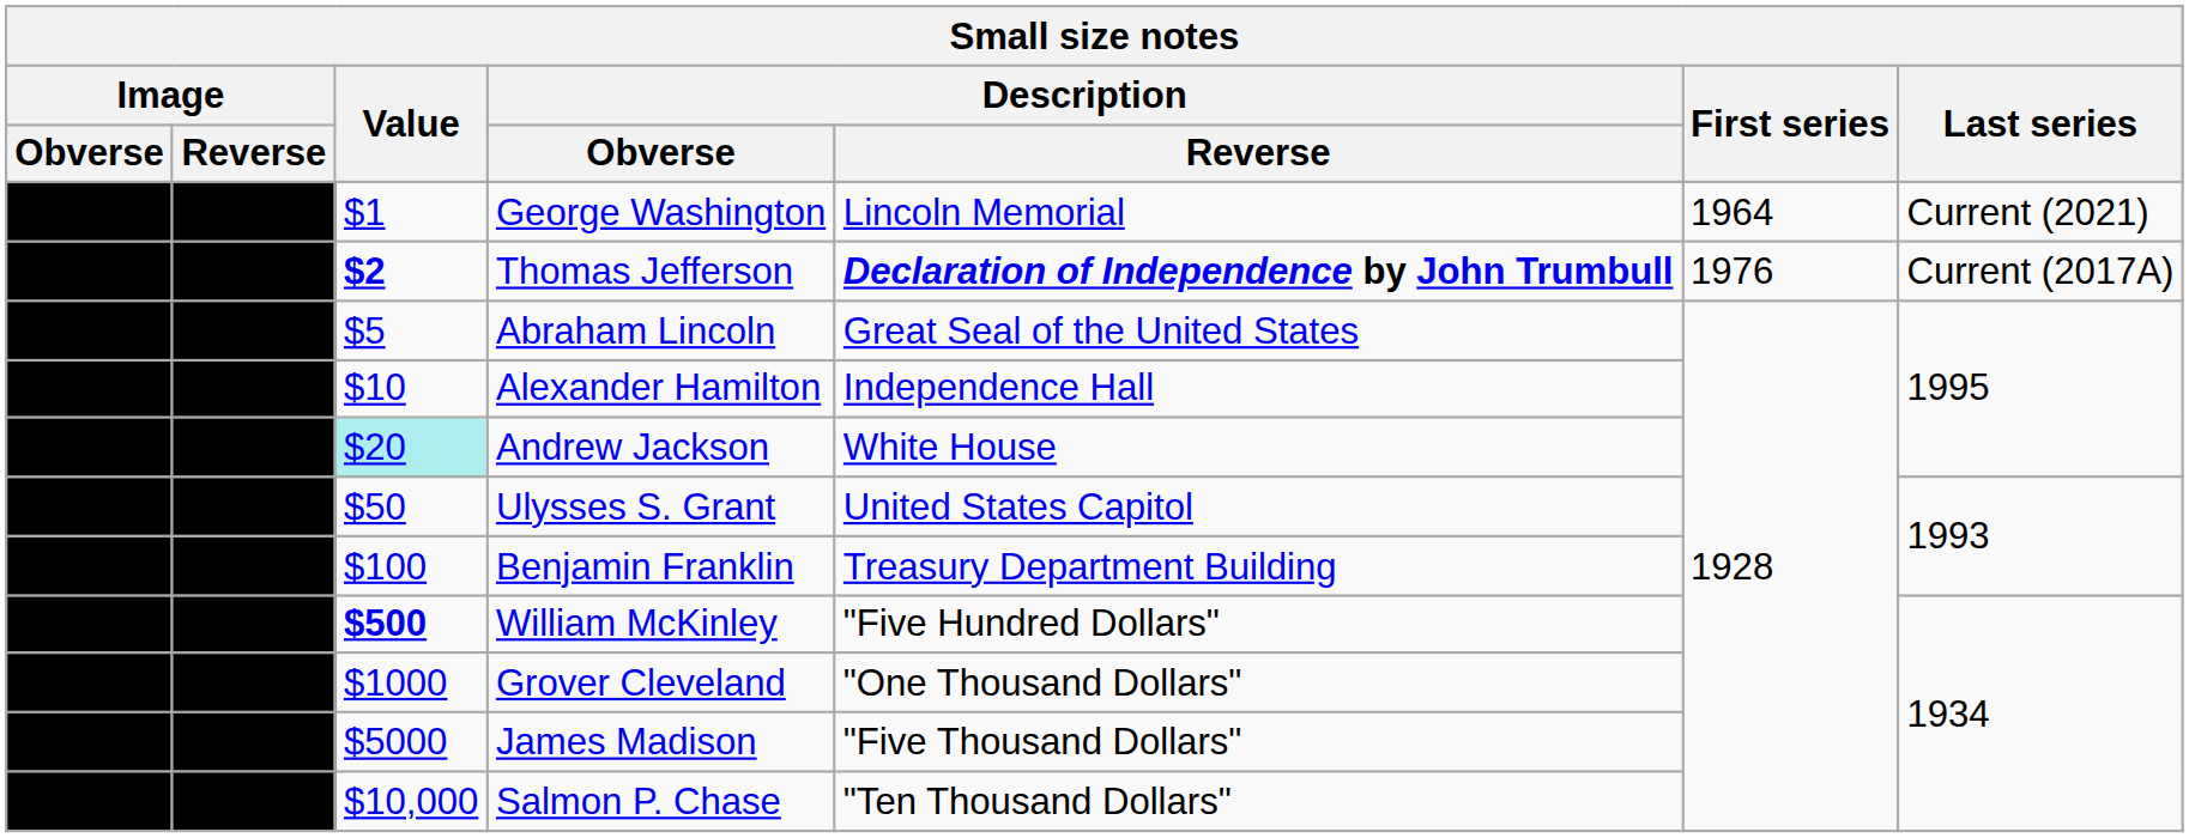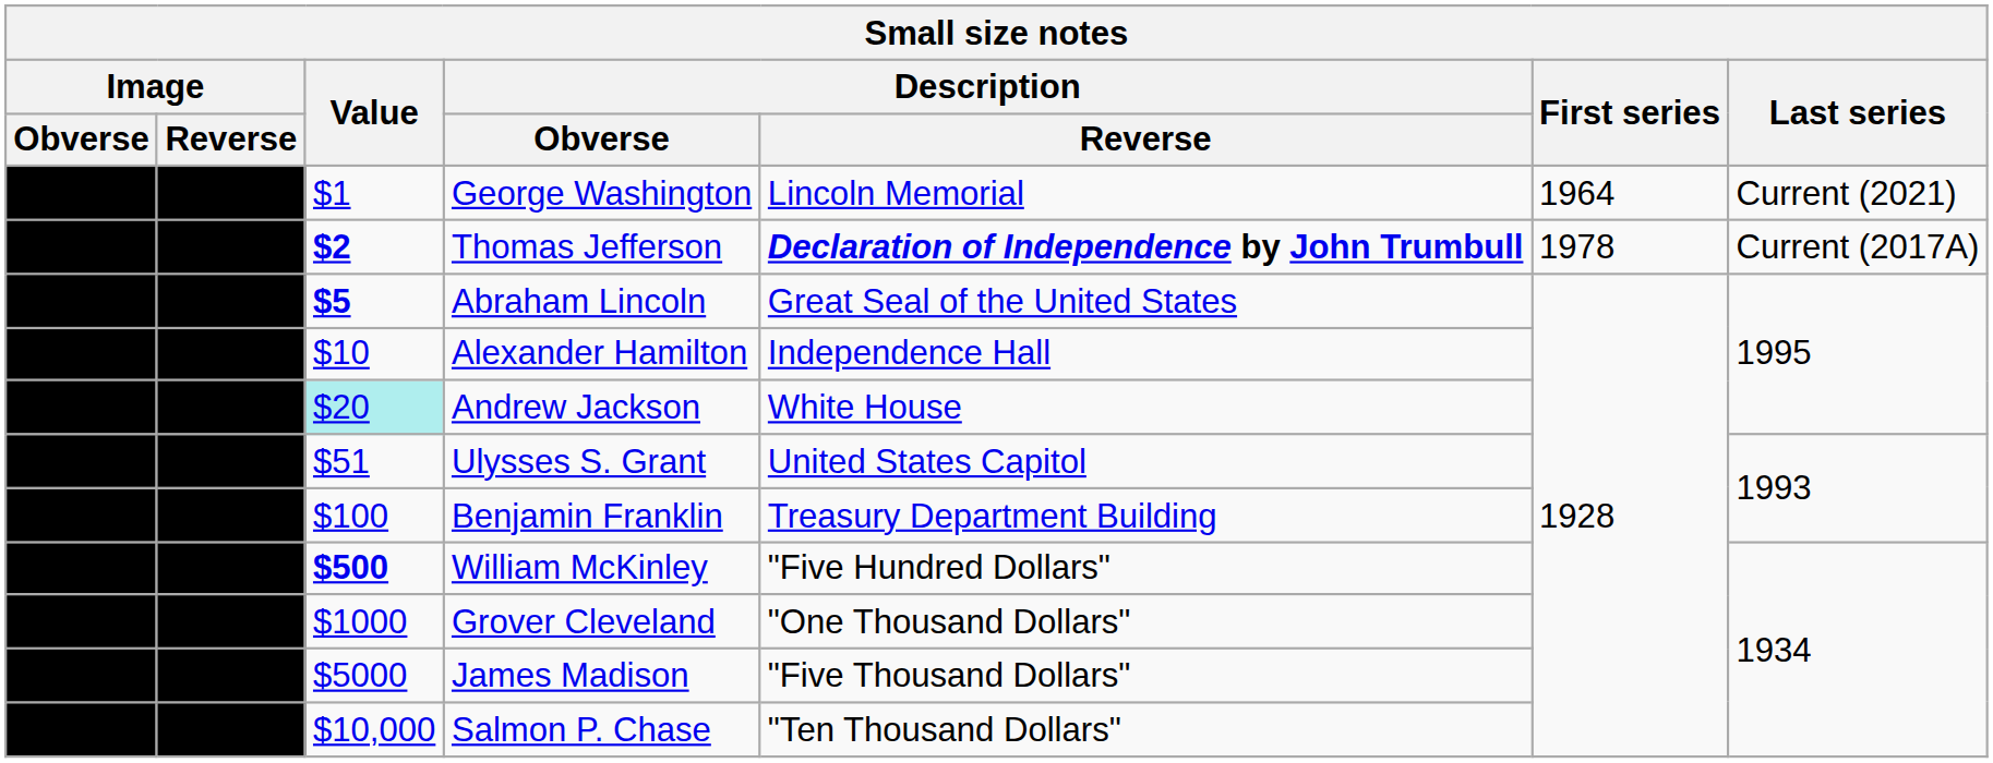Thomas Jefferson | First series: 1976 -> 1978
Abraham Lincoln | Value: normal -> bold
Ulysses S. Grant | Value: $50 -> $51
